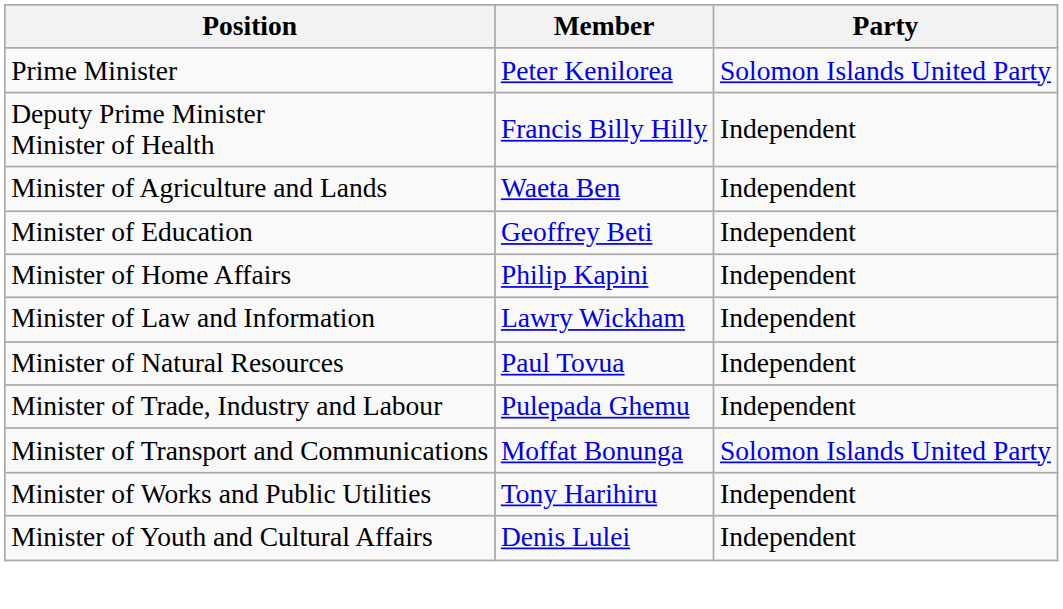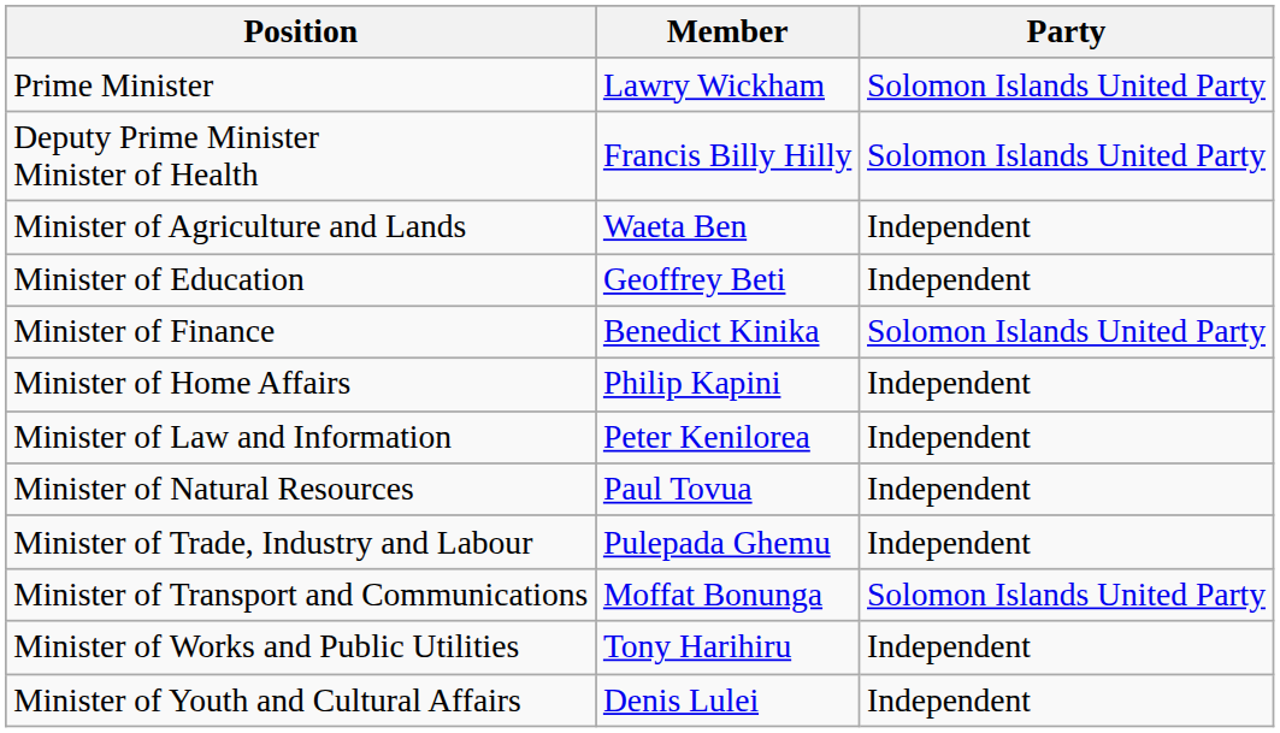Prime Minister | Member: Peter Kenilorea -> Lawry Wickham
Deputy Prime Minister Minister of Health | Party: Independent -> Solomon Islands United Party
+ row: Minister of Finance | Benedict Kinika | Solomon Islands United Party
Minister of Law and Information | Member: Lawry Wickham -> Peter Kenilorea
